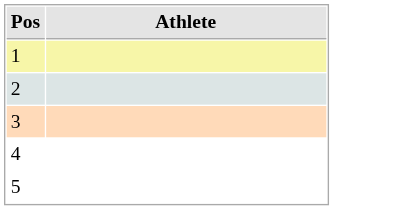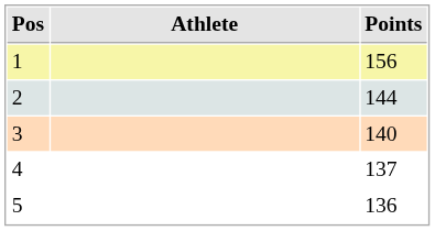+ column: Points | 156 | 144 | 140 | 137 | 136
